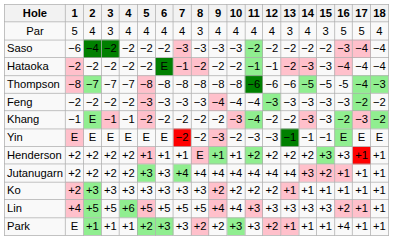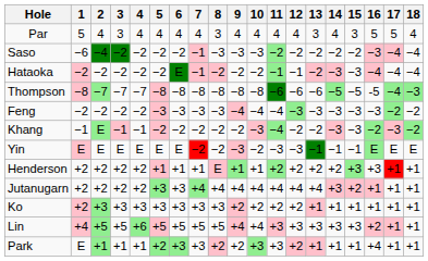Saso | 7: −3 -> −1
